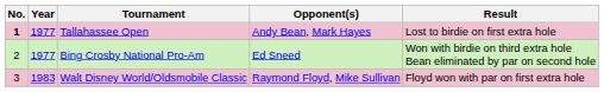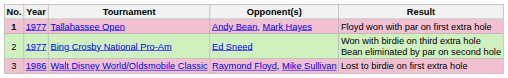Tallahassee Open | Result: Lost to birdie on first extra hole -> Floyd won with par on first extra hole
Walt Disney World/Oldsmobile Classic | Year: 1983 -> 1986
Walt Disney World/Oldsmobile Classic | Result: Floyd won with par on first extra hole -> Lost to birdie on first extra hole
